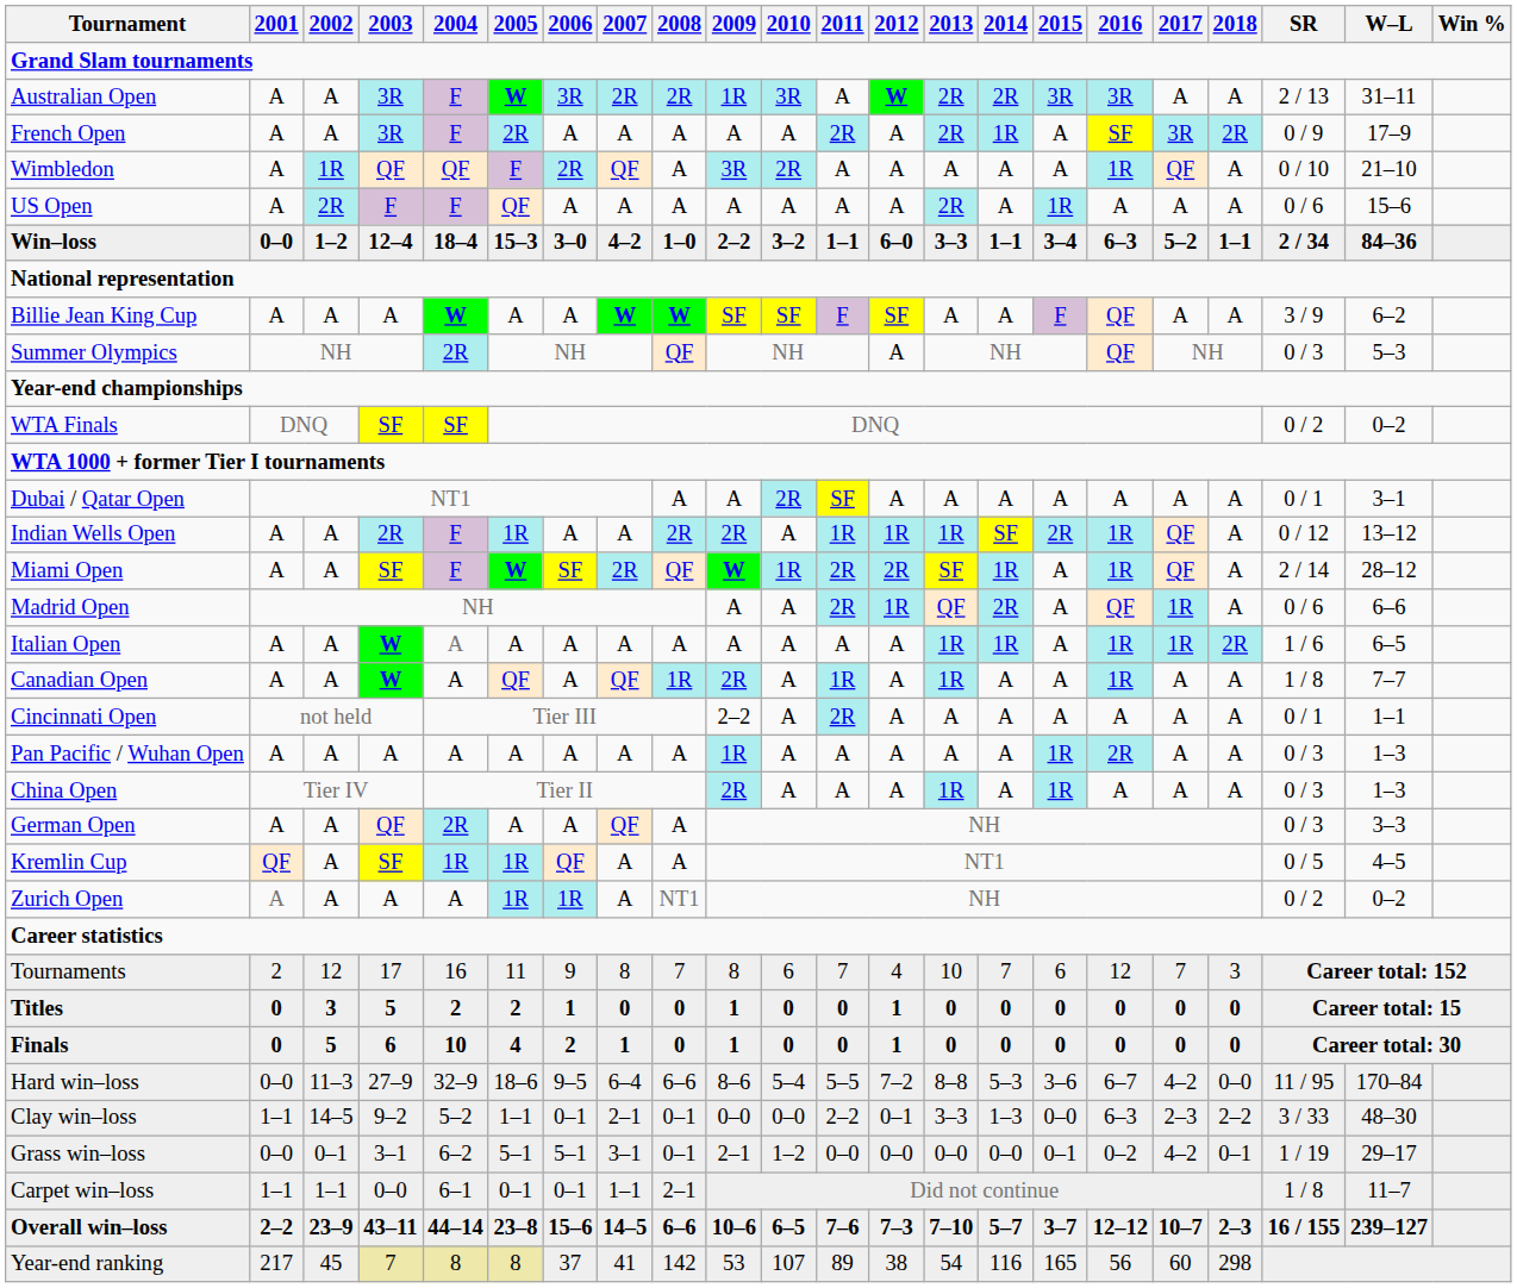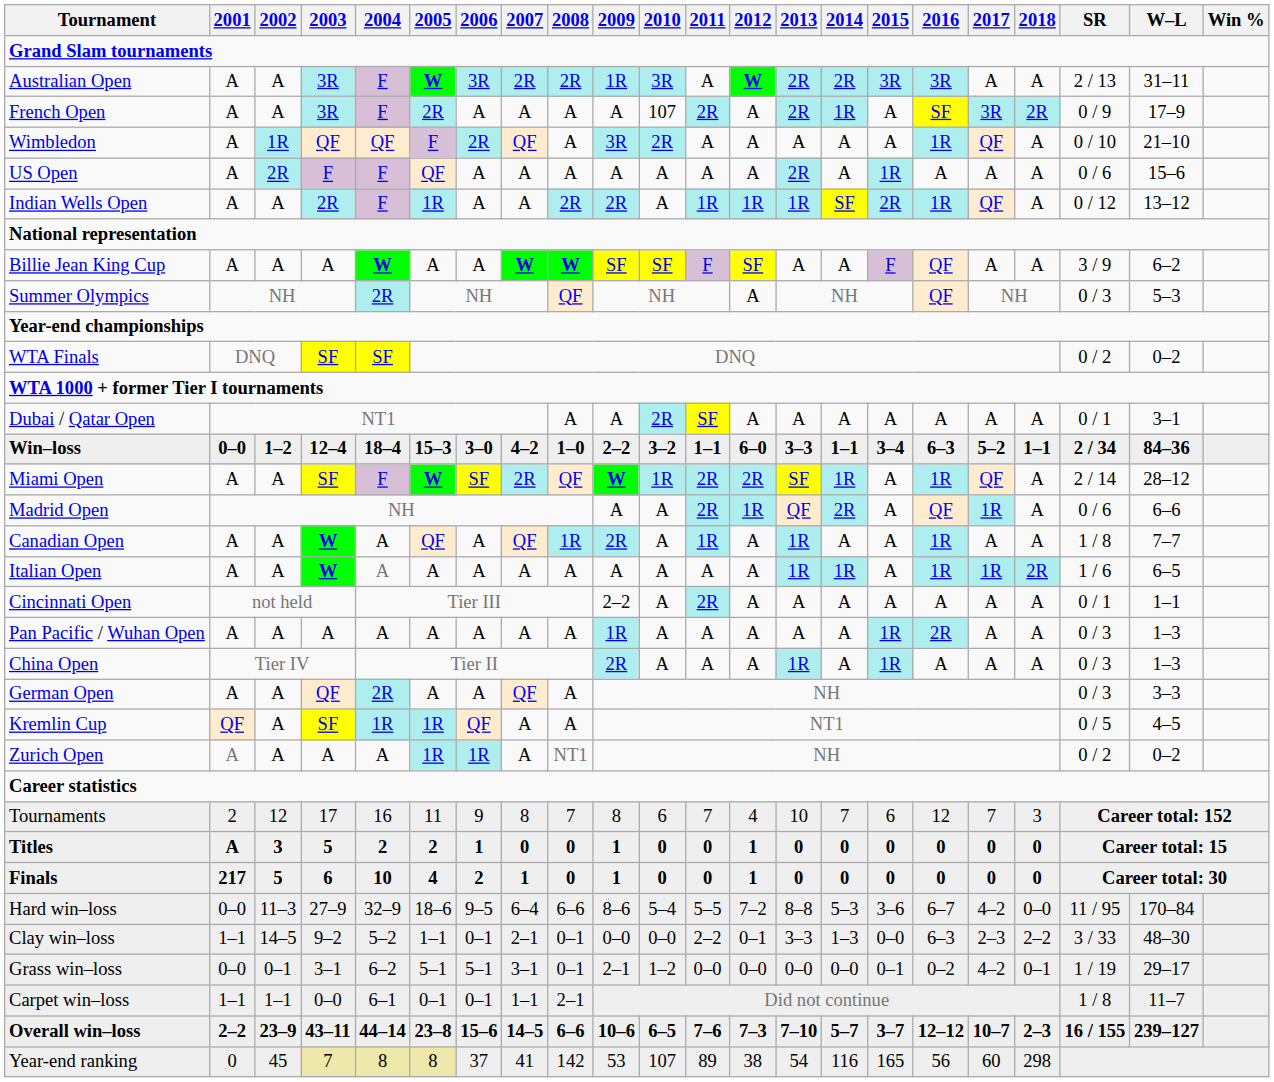French Open | 2010: A -> 107
rows swapped: Win–loss <-> Indian Wells Open
rows swapped: Italian Open <-> Canadian Open
Titles | 2001: 0 -> A
Finals | 2001: 0 -> 217
Year-end ranking | 2001: 217 -> 0
